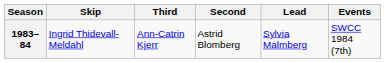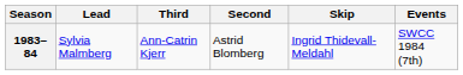columns swapped: Skip <-> Lead
